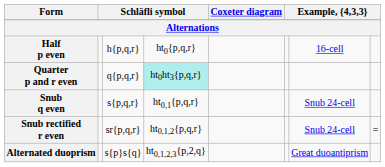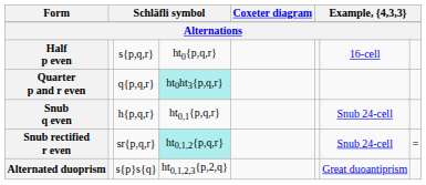Half p even | column 3: h{p,q,r} -> s{p,q,r}
Snub q even | column 3: s{p,q,r} -> h{p,q,r}
Snub rectified r even | column 4: no background -> paleturquoise background
